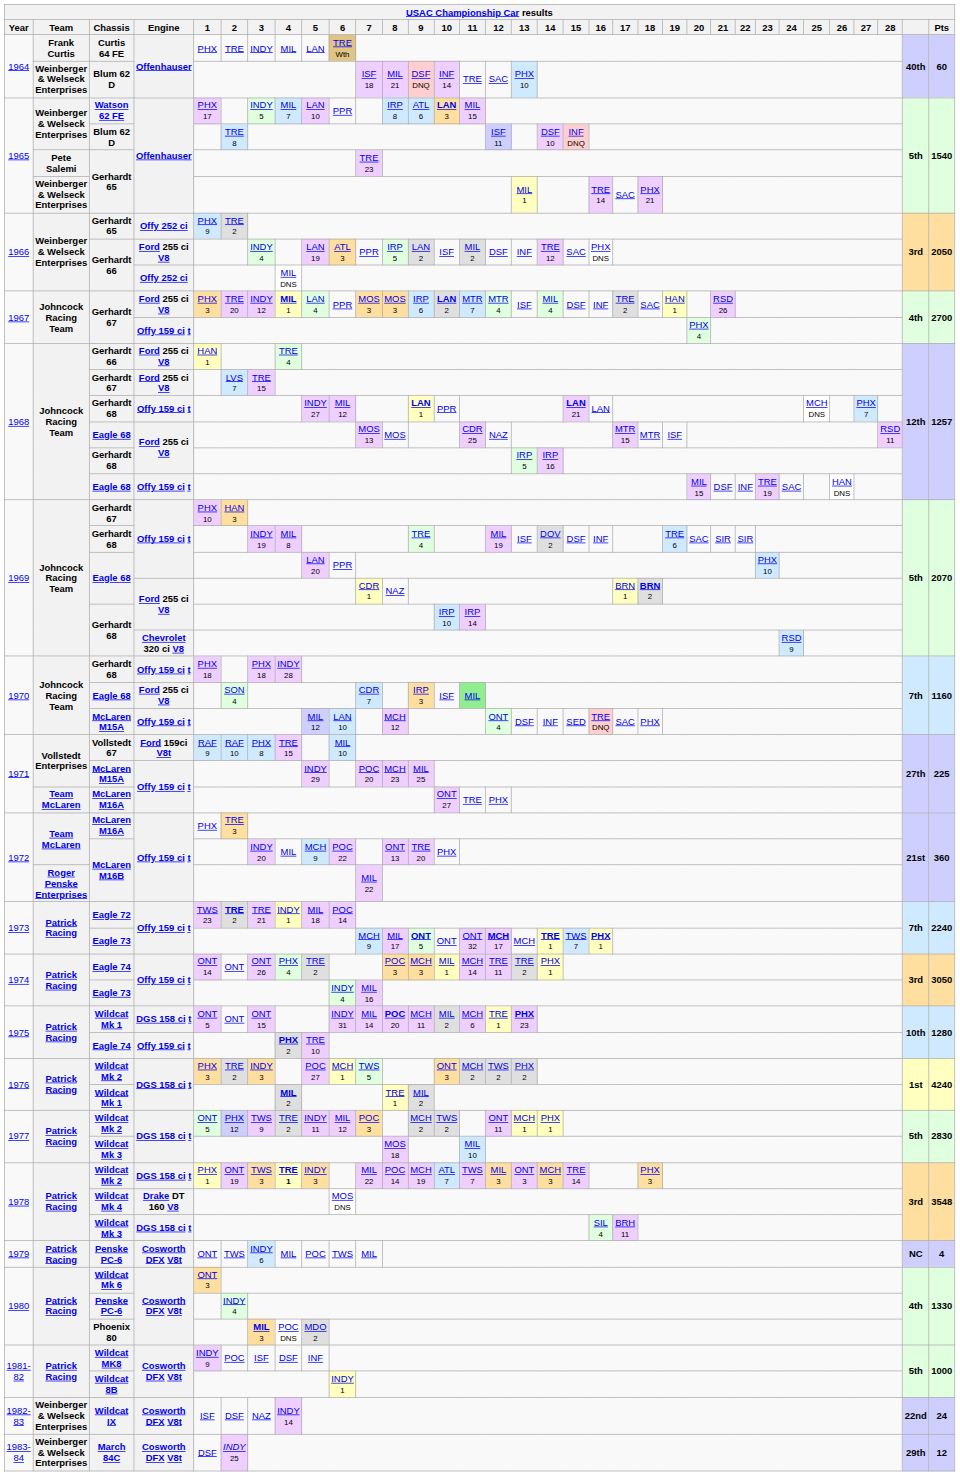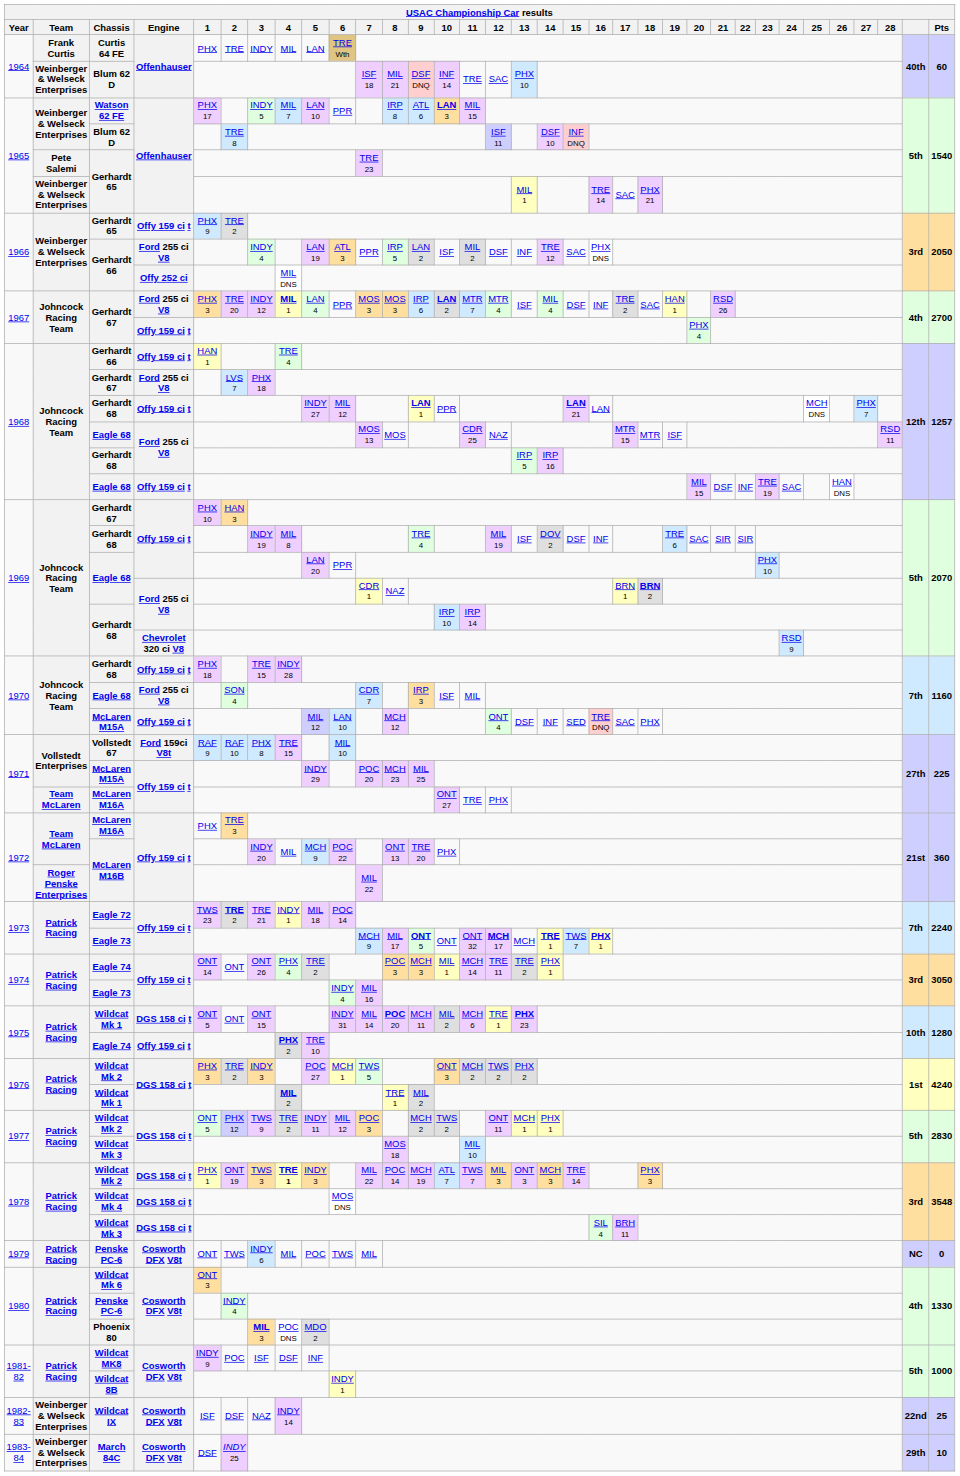1966 / Gerhardt 65 | Engine: Offy 252 ci -> Offy 159 ci t
1968 / Gerhardt 66 | Engine: Ford 255 ci V8 -> Offy 159 ci t
1968 / Gerhardt 67 | 3: TRE 15 -> PHX 18
1970 / Gerhardt 68 | 3: PHX 18 -> TRE 15
1970 / Eagle 68 | 11: lightgreen background -> no background
Wildcat Mk 4 | Engine: Drake DT 160 V8 -> DGS 158 ci t
1979 / Penske PC-6 | Pts: 4 -> 0
Wildcat IX | Pts: 24 -> 25
March 84C | Pts: 12 -> 10
